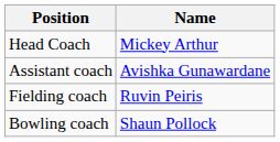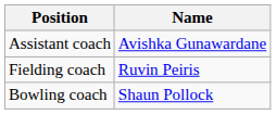- row: Head Coach | Mickey Arthur
